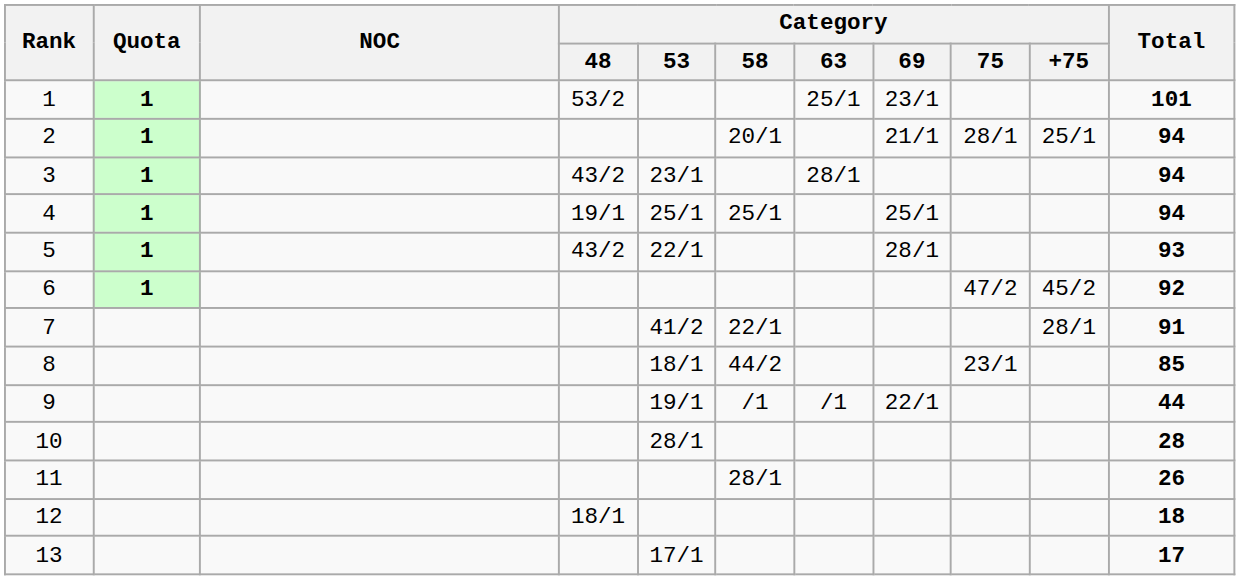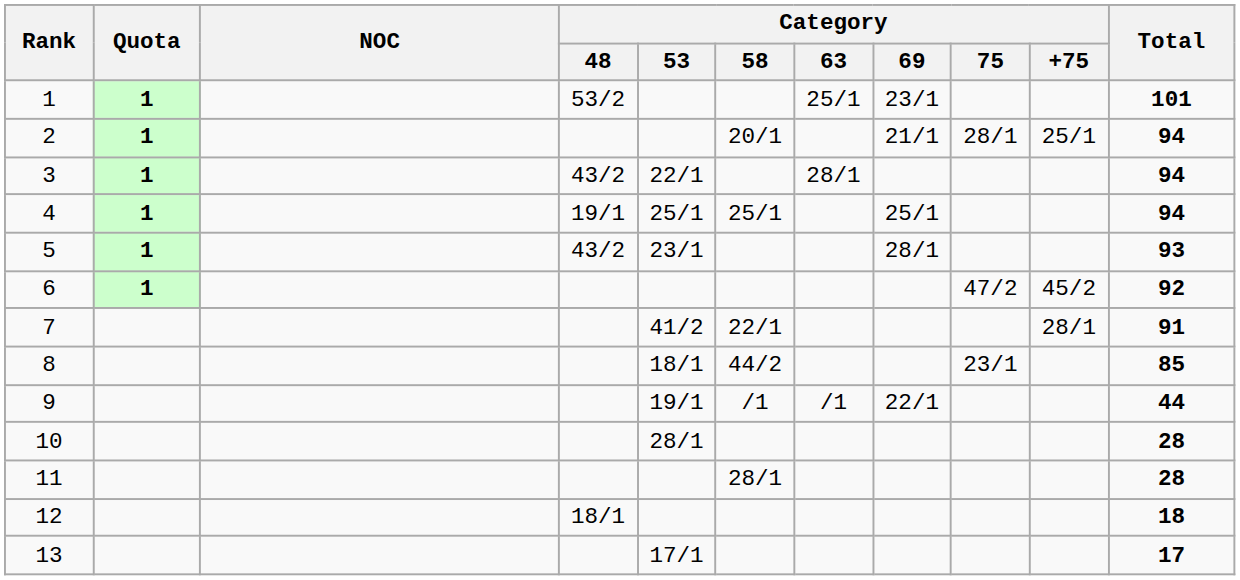3 | Category / 53: 23/1 -> 22/1
5 | Category / 53: 22/1 -> 23/1
11 | Total: 26 -> 28
